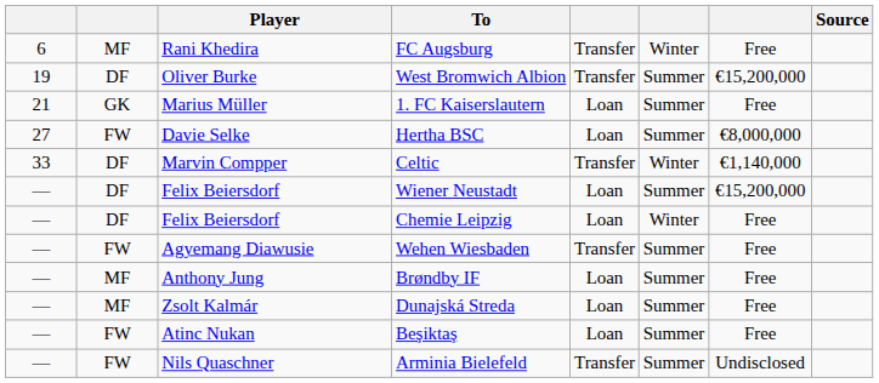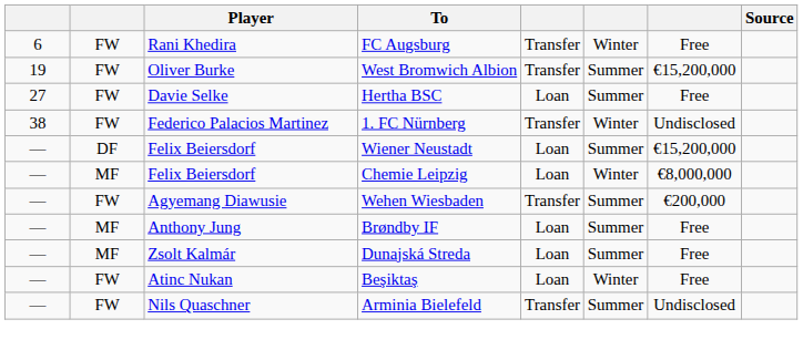FC Augsburg | column 2: MF -> FW
West Bromwich Albion | column 2: DF -> FW
- row: 21 | GK | Marius Müller | 1. FC Kaiserslautern | Loan | Summer | Free
Hertha BSC | column 7: €8,000,000 -> Free
- row: 33 | DF | Marvin Compper | Celtic | Transfer | Winter | €1,140,000
+ row: 38 | FW | Federico Palacios Martinez | 1. FC Nürnberg | Transfer | Winter | Undisclosed
Chemie Leipzig | column 2: DF -> MF
Chemie Leipzig | column 7: Free -> €8,000,000
Wehen Wiesbaden | column 7: Free -> €200,000
Beşiktaş | column 6: Summer -> Winter
